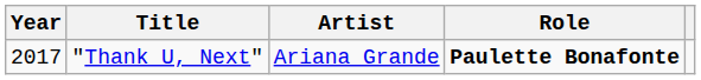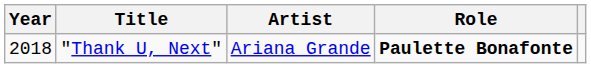"Thank U, Next" | Year: 2017 -> 2018
